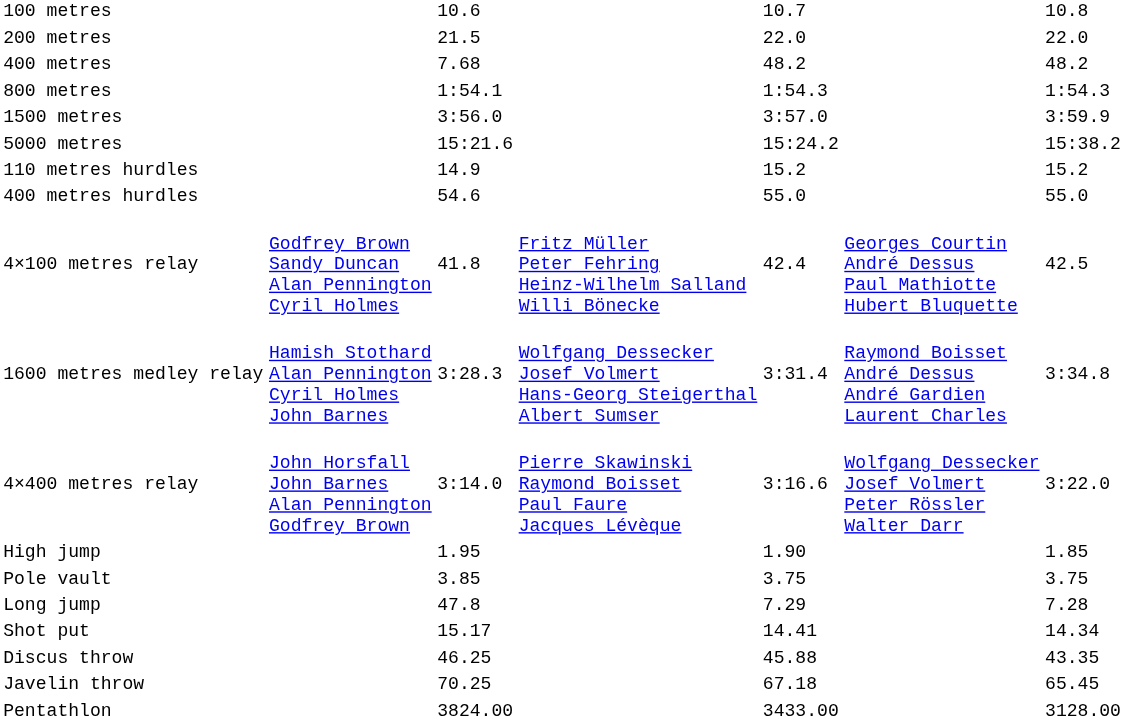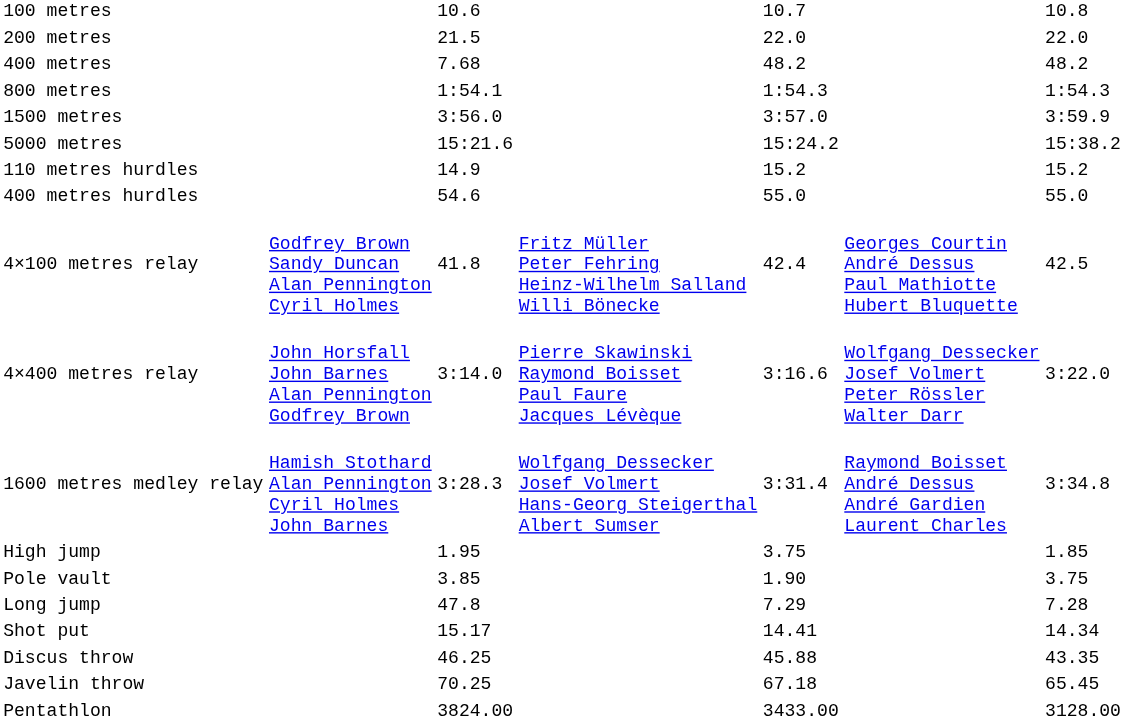rows swapped: 4×400 metres relay <-> 1600 metres medley relay
High jump | column 5: 1.90 -> 3.75
Pole vault | column 5: 3.75 -> 1.90
